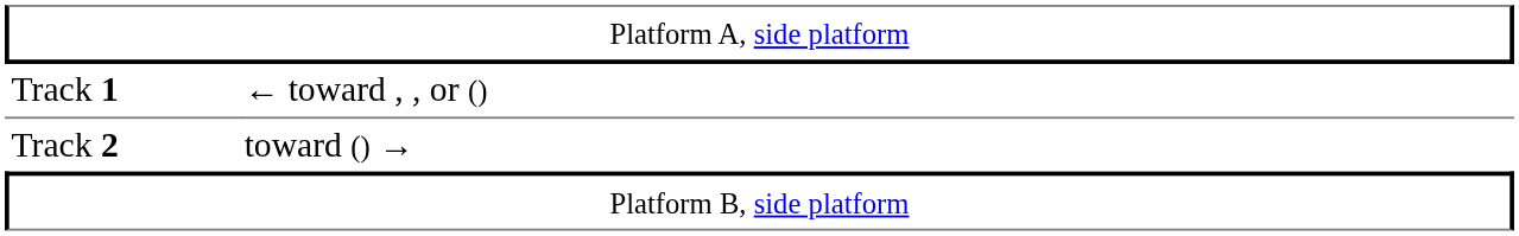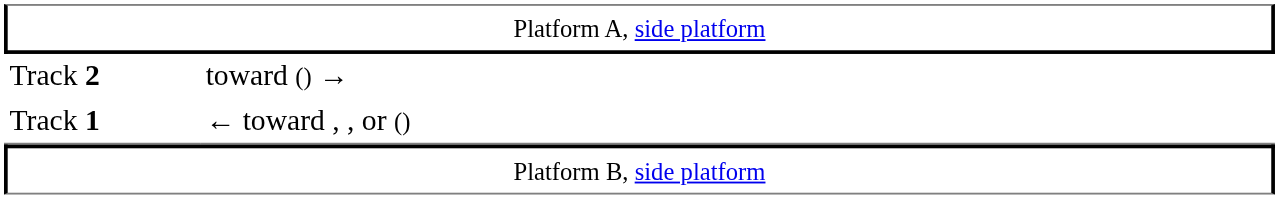rows swapped: Track 1 <-> Track 2
